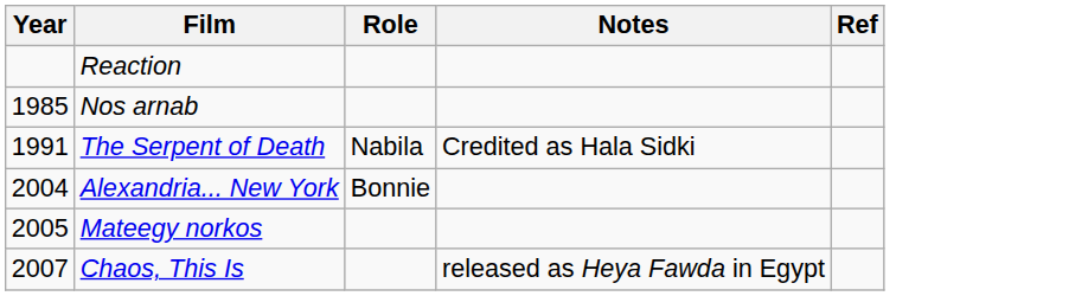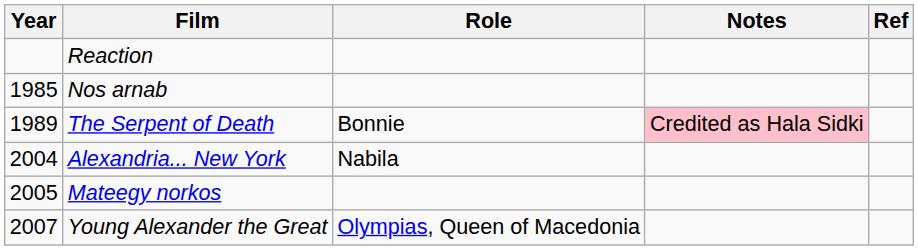The Serpent of Death | Year: 1991 -> 1989
The Serpent of Death | Role: Nabila -> Bonnie
The Serpent of Death | Notes: no background -> pink background
Alexandria... New York | Role: Bonnie -> Nabila
+ row: 2007 | Young Alexander the Great | Olympias, Queen of Macedonia
- row: 2007 | Chaos, This Is | released as Heya Fawda in Egypt
